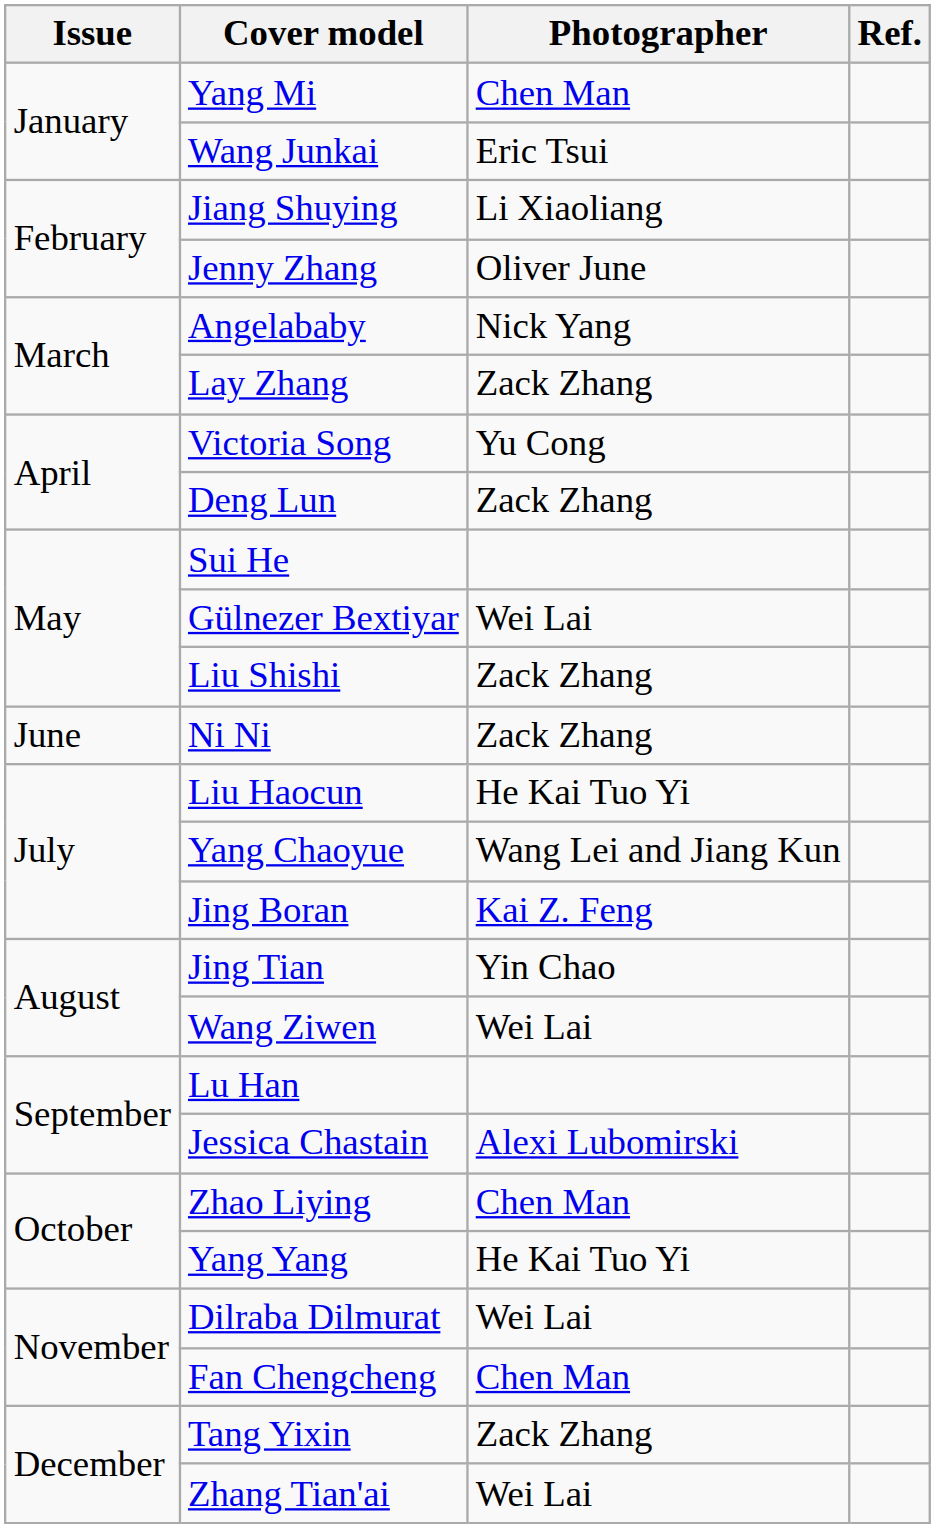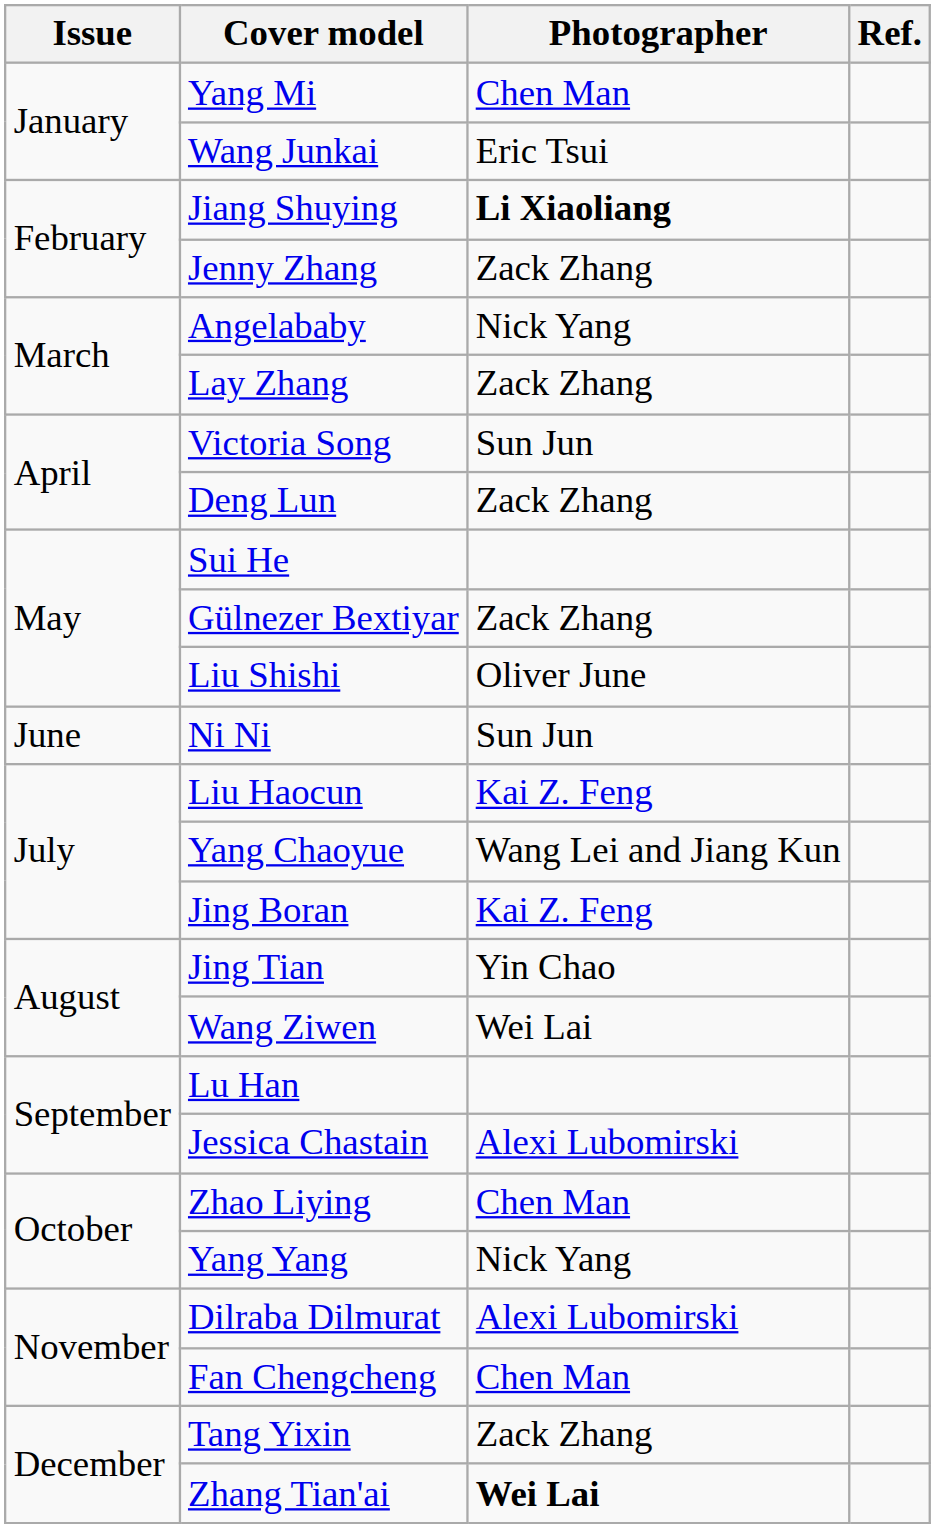Jiang Shuying | Photographer: normal -> bold
Jenny Zhang | Photographer: Oliver June -> Zack Zhang
Victoria Song | Photographer: Yu Cong -> Sun Jun
Gülnezer Bextiyar | Photographer: Wei Lai -> Zack Zhang
Liu Shishi | Photographer: Zack Zhang -> Oliver June
Ni Ni | Photographer: Zack Zhang -> Sun Jun
Liu Haocun | Photographer: He Kai Tuo Yi -> Kai Z. Feng
Yang Yang | Photographer: He Kai Tuo Yi -> Nick Yang
Dilraba Dilmurat | Photographer: Wei Lai -> Alexi Lubomirski
Zhang Tian'ai | Photographer: normal -> bold
